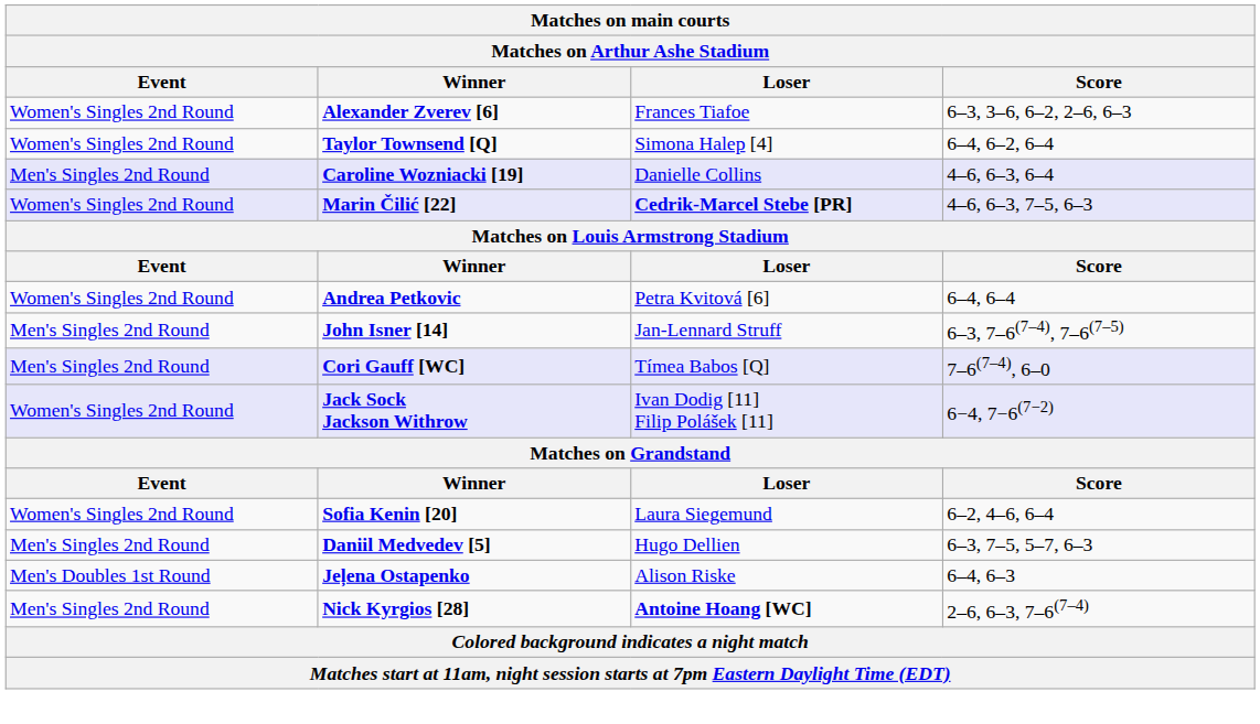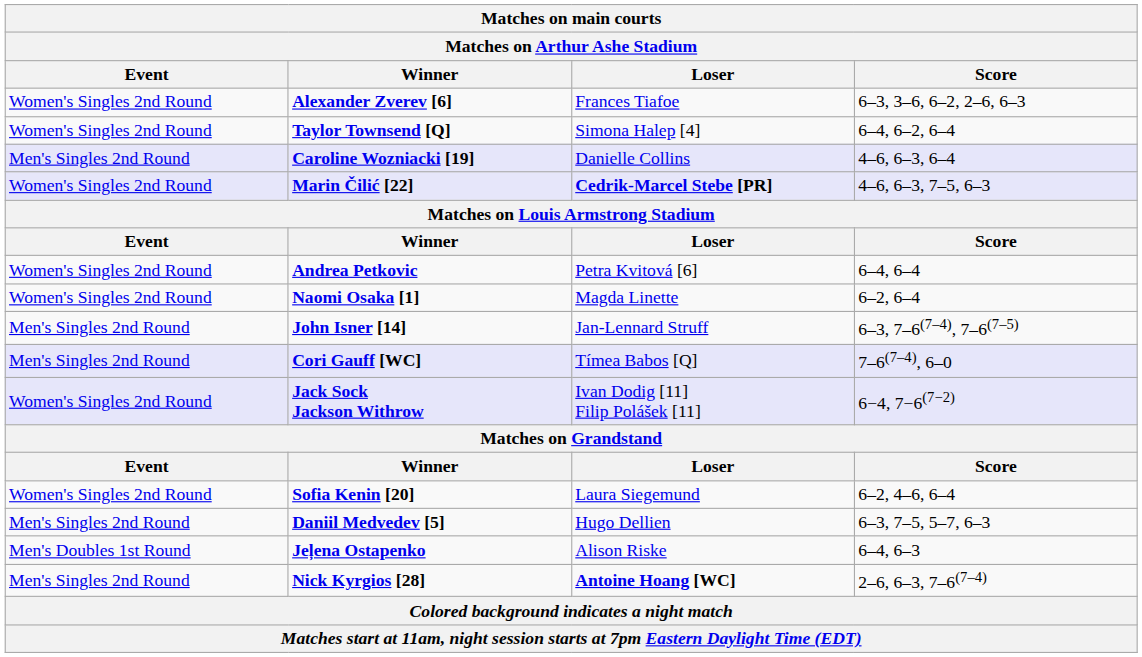+ row: Women's Singles 2nd Round | Naomi Osaka [1] | Magda Linette | 6–2, 6–4
